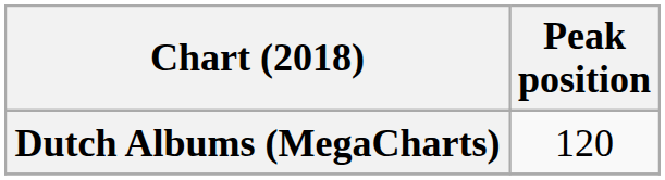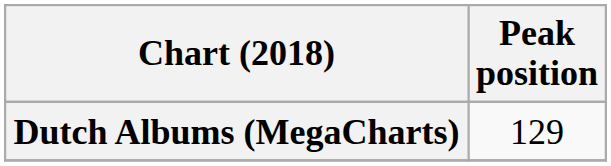Dutch Albums (MegaCharts) | Peak position: 120 -> 129
